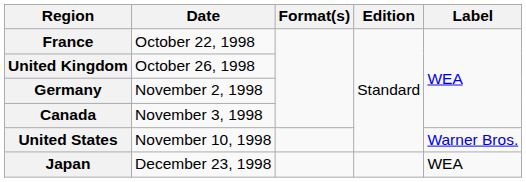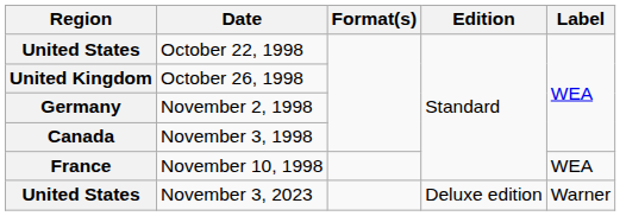October 22, 1998 | Region: France -> United States
November 10, 1998 | Region: United States -> France
November 10, 1998 | Label: Warner Bros. -> WEA
- row: Japan | December 23, 1998 | WEA
+ row: United States | November 3, 2023 | Deluxe edition | Warner
